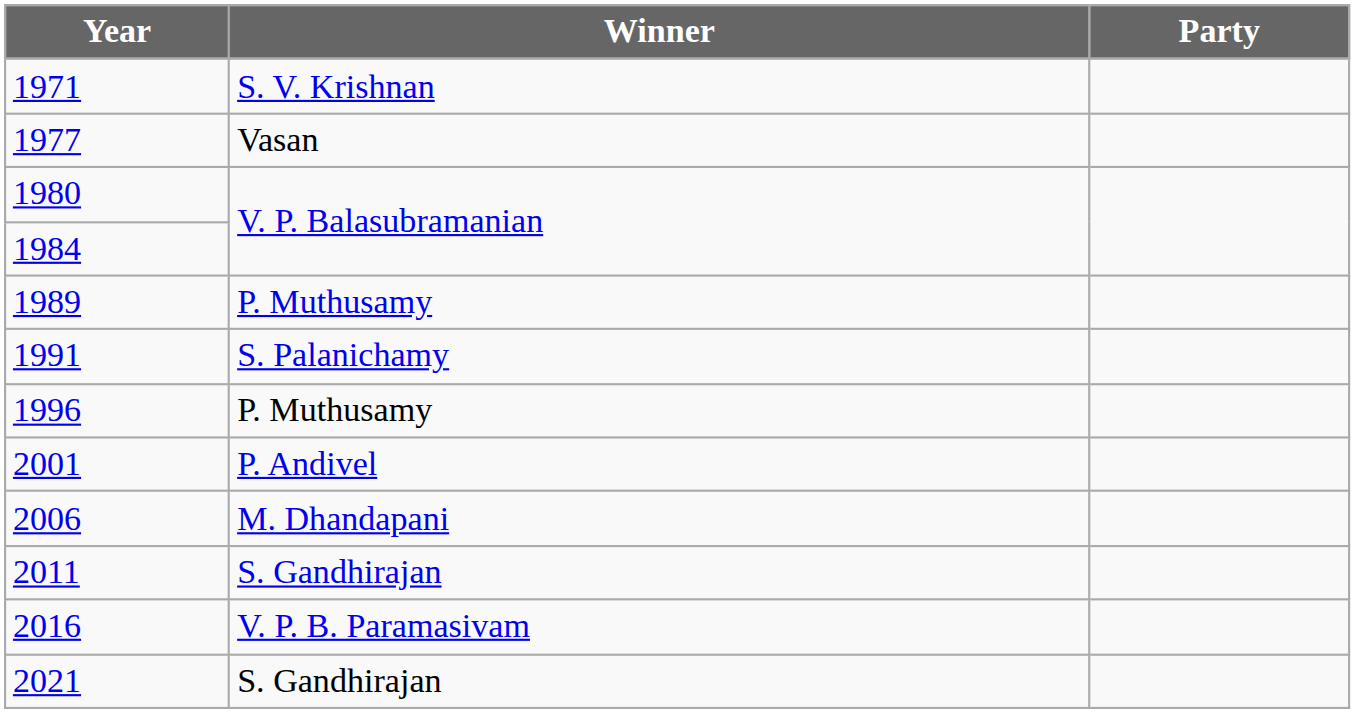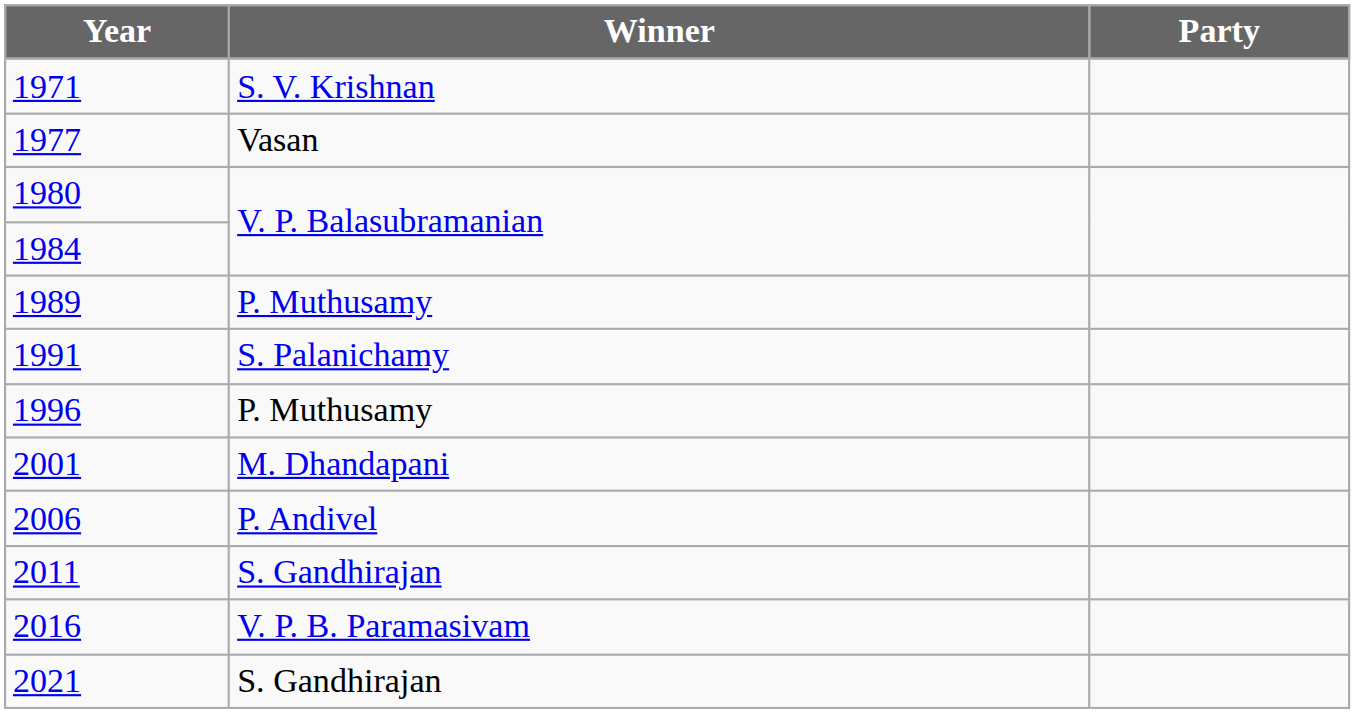2001 | Winner: P. Andivel -> M. Dhandapani
2006 | Winner: M. Dhandapani -> P. Andivel
